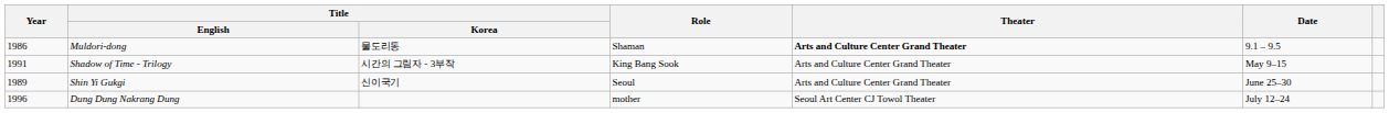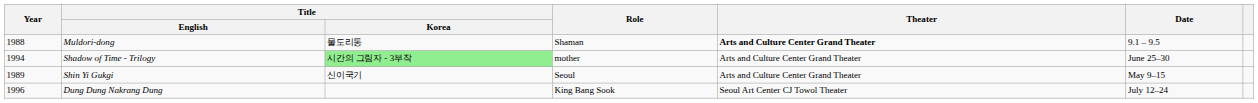Muldori-dong | Year: 1986 -> 1988
Shadow of Time - Trilogy | Year: 1991 -> 1994
Shadow of Time - Trilogy | Title / Korea: no background -> lightgreen background
Shadow of Time - Trilogy | Role: King Bang Sook -> mother
Shadow of Time - Trilogy | Date: May 9–15 -> June 25–30
Shin Yi Gukgi | Date: June 25–30 -> May 9–15
Dung Dung Nakrang Dung | Role: mother -> King Bang Sook
